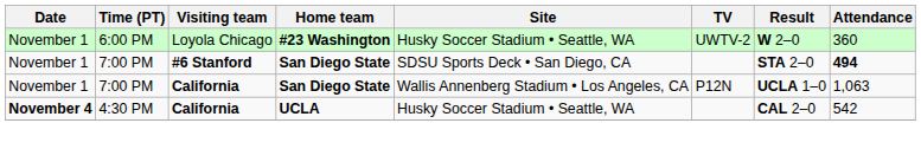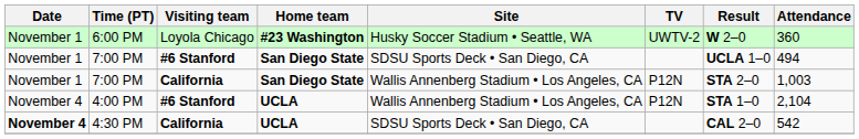7:00 PM / #6 Stanford | Result: STA 2–0 -> UCLA 1–0
7:00 PM / #6 Stanford | Attendance: bold -> normal
7:00 PM / California | Result: UCLA 1–0 -> STA 2–0
7:00 PM / California | Attendance: 1,063 -> 1,003
+ row: November 4 | 4:00 PM | #6 Stanford | UCLA | Wallis Annenberg Stadium • Los Angeles, CA | P12N | STA 1–0 | 2,104
4:30 PM | Site: Husky Soccer Stadium • Seattle, WA -> SDSU Sports Deck • San Diego, CA
